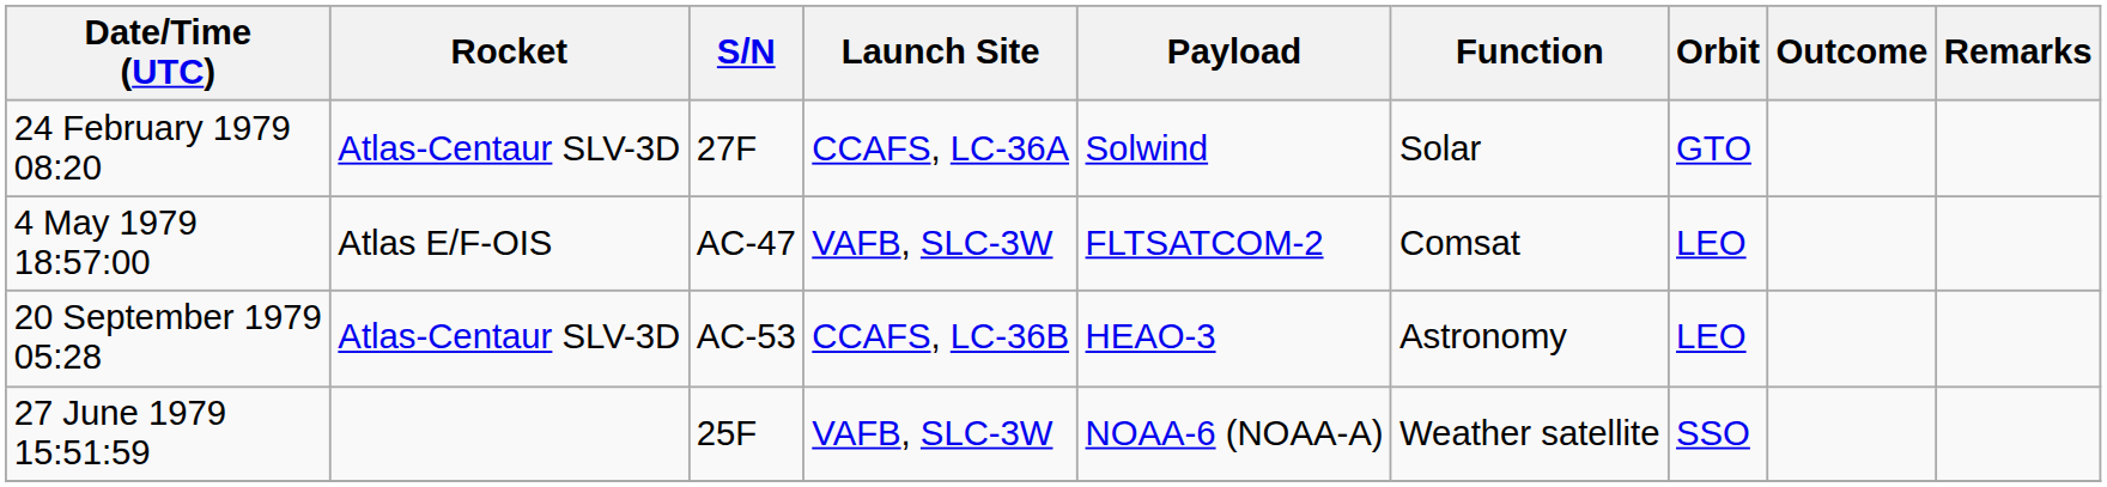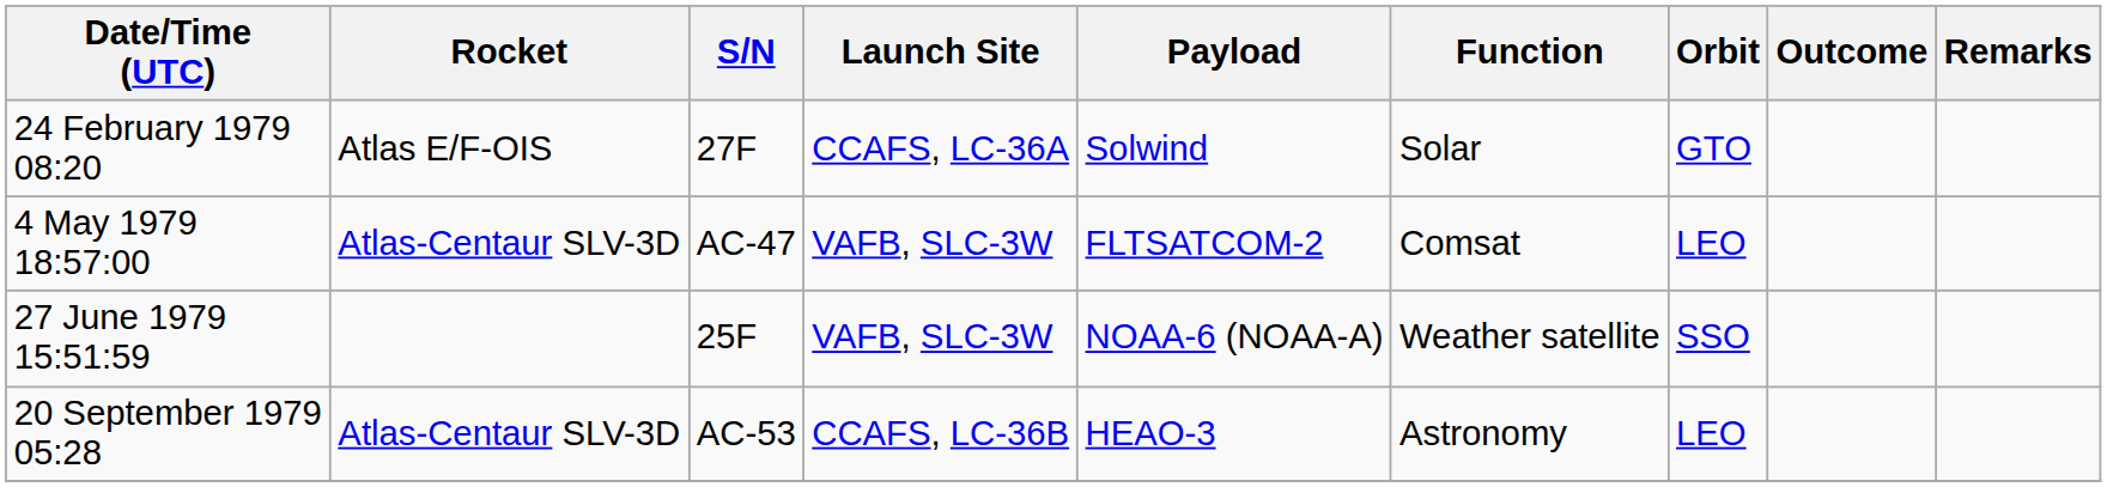24 February 1979 08:20 | Rocket: Atlas-Centaur SLV-3D -> Atlas E/F-OIS
4 May 1979 18:57:00 | Rocket: Atlas E/F-OIS -> Atlas-Centaur SLV-3D
rows swapped: 27 June 1979 15:51:59 <-> 20 September 1979 05:28
